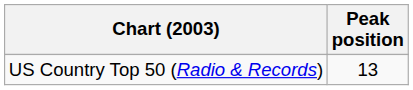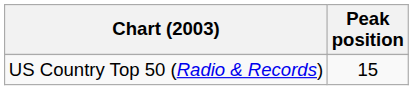US Country Top 50 (Radio & Records) | Peak position: 13 -> 15
